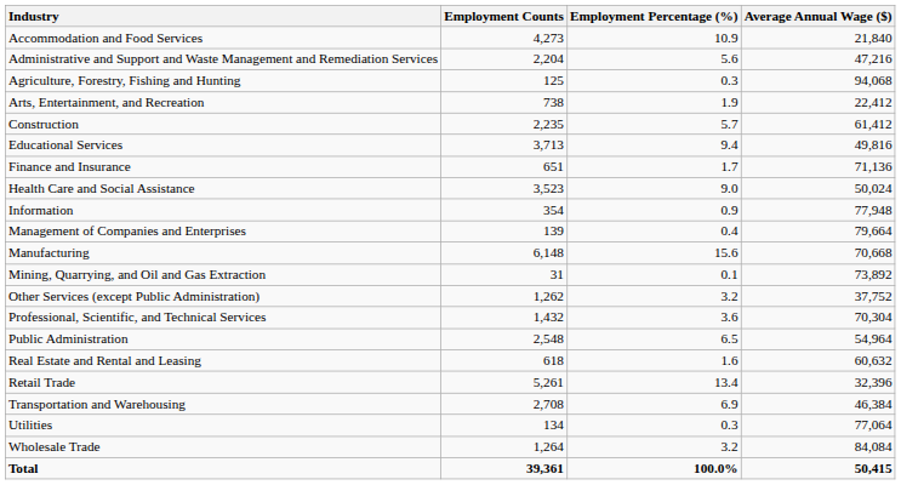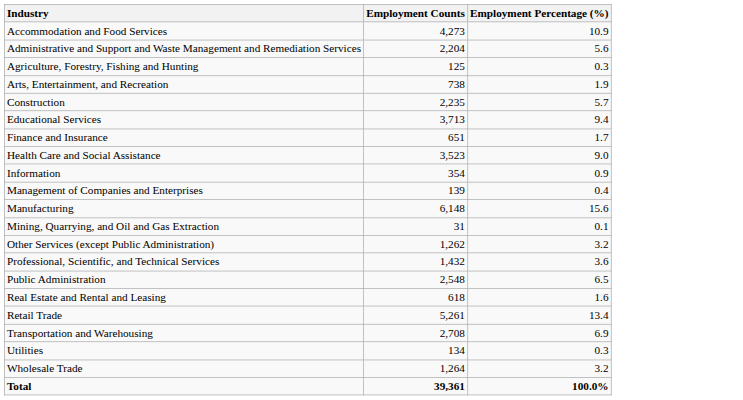- column: Average Annual Wage ($) | 21,840 | 47,216 | 94,068 | 22,412 | 61,412 | 49,816 | 71,136 | 50,024 | 77,948 | 79,664 | 70,668 | 73,892 | 37,752 | 70,304 | 54,964 | 60,632 | 32,396 | 46,384 | 77,064 | 84,084 | 50,415
